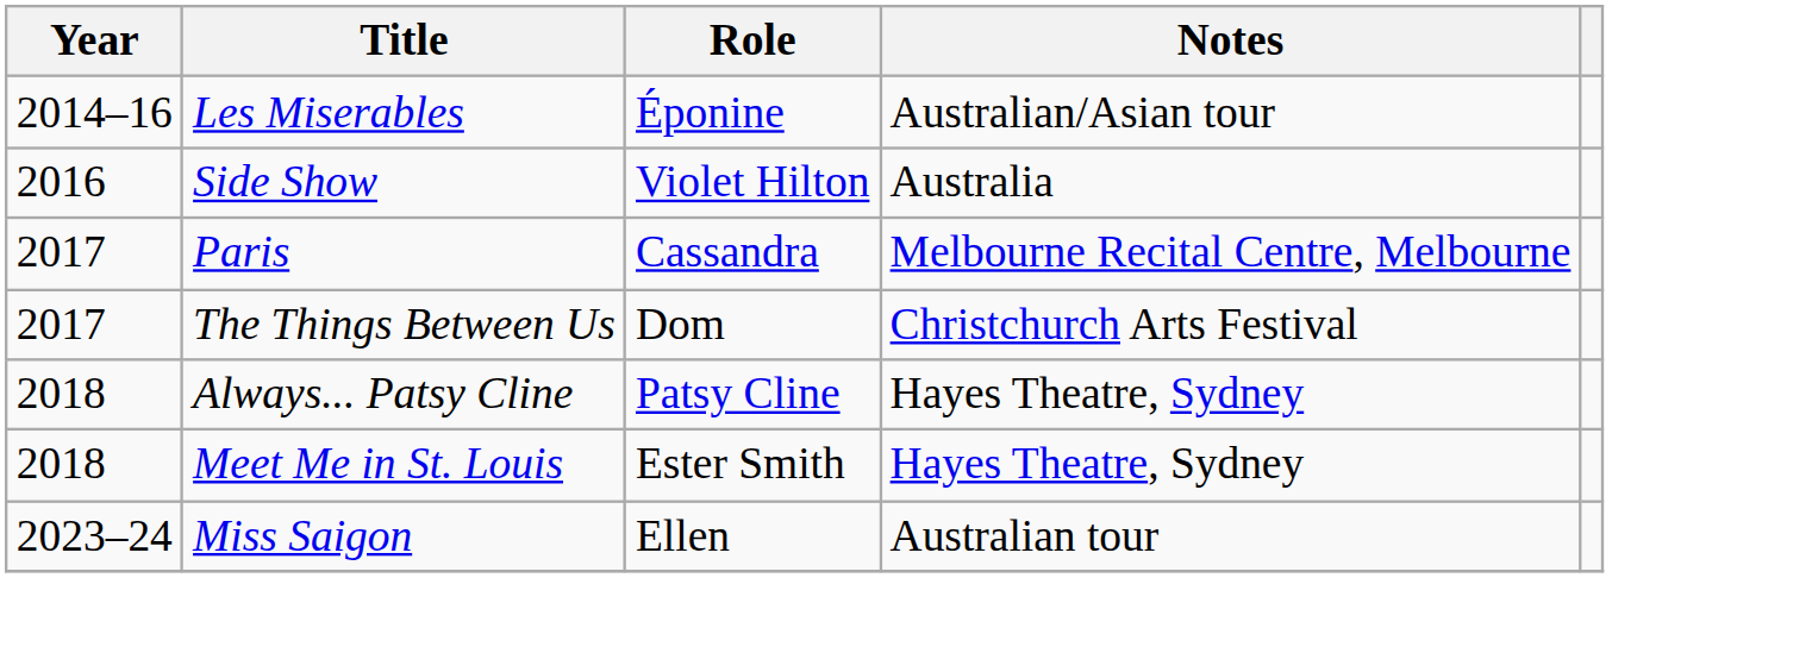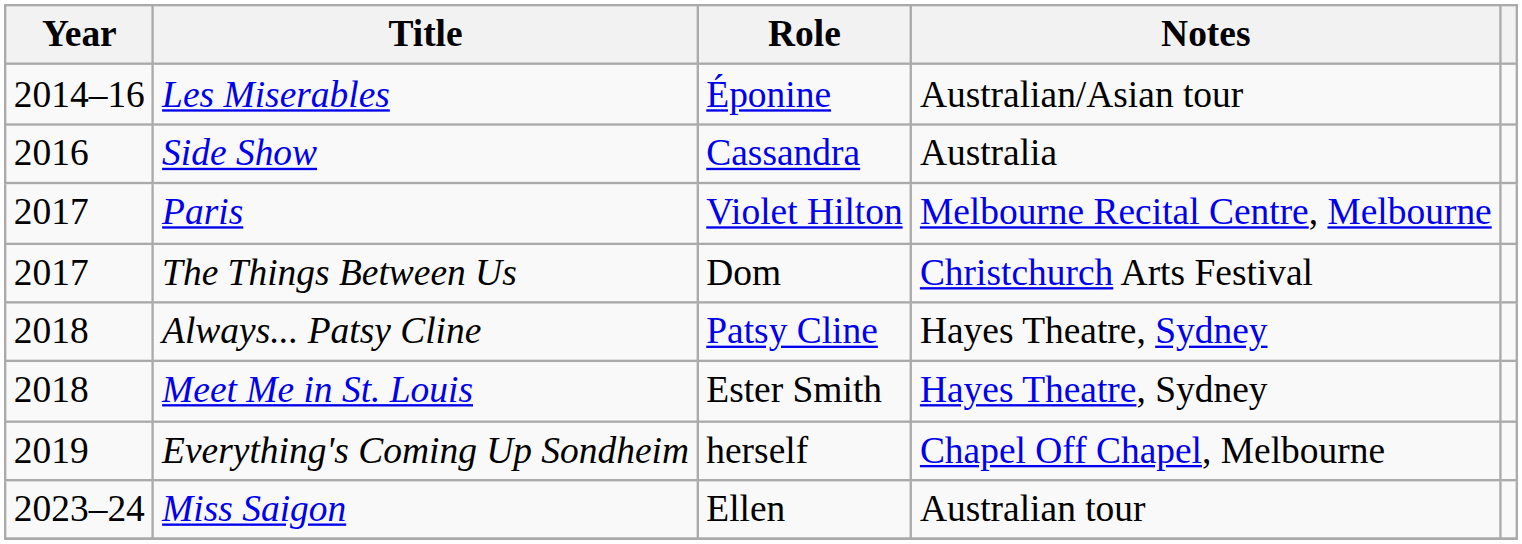Side Show | Role: Violet Hilton -> Cassandra
Paris | Role: Cassandra -> Violet Hilton
+ row: 2019 | Everything's Coming Up Sondheim | herself | Chapel Off Chapel, Melbourne
